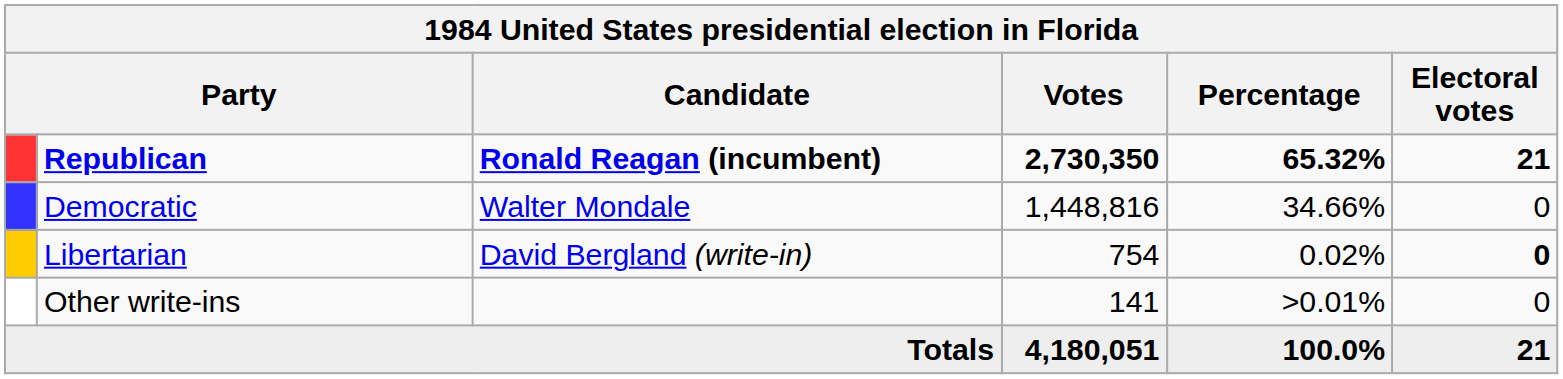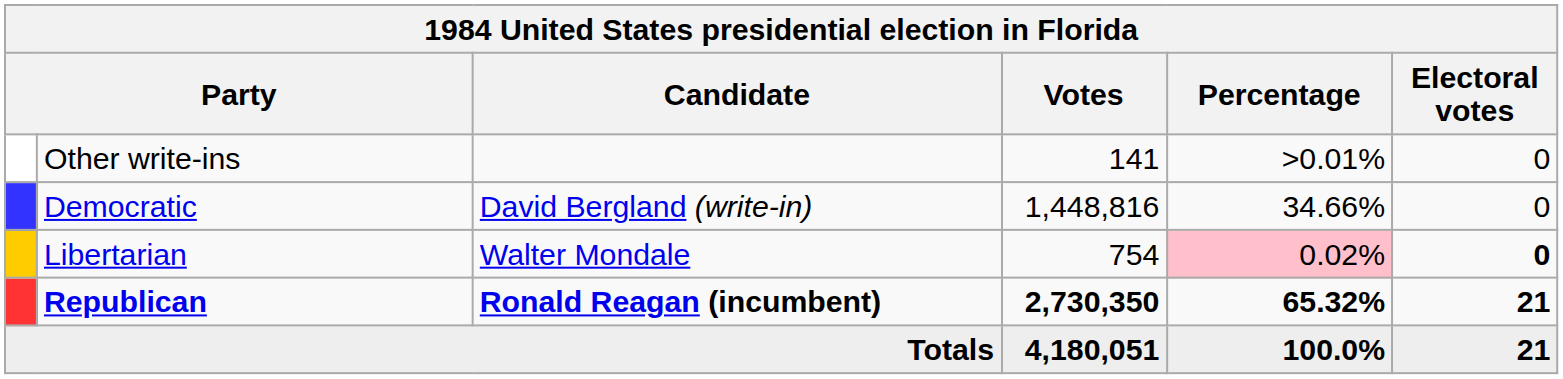rows swapped: Republican <-> Other write-ins
Democratic | Candidate: Walter Mondale -> David Bergland (write-in)
Libertarian | Candidate: David Bergland (write-in) -> Walter Mondale
Libertarian | Percentage: no background -> pink background
